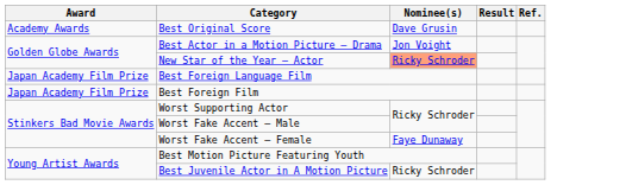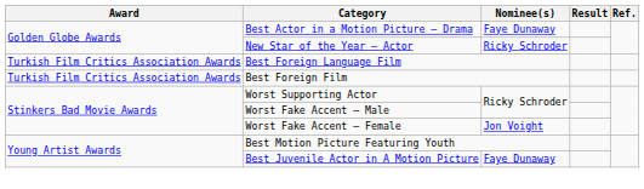- row: Academy Awards | Best Original Score | Dave Grusin
Best Actor in a Motion Picture – Drama | Nominee(s): Jon Voight -> Faye Dunaway
New Star of the Year – Actor | Nominee(s): lightsalmon background -> no background
Best Foreign Language Film | Award: Japan Academy Film Prize -> Turkish Film Critics Association Awards
Best Foreign Film | Award: Japan Academy Film Prize -> Turkish Film Critics Association Awards
Worst Fake Accent – Female | Nominee(s): Faye Dunaway -> Jon Voight
Best Juvenile Actor in A Motion Picture | Nominee(s): Ricky Schroder -> Faye Dunaway
